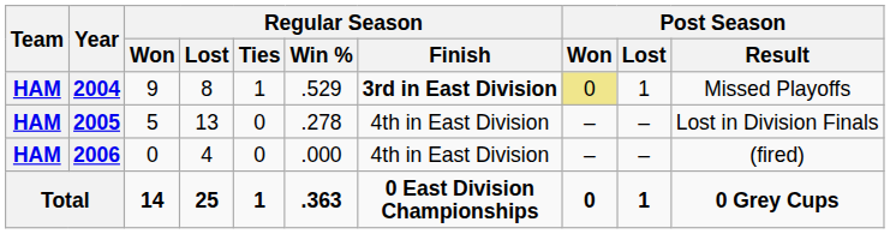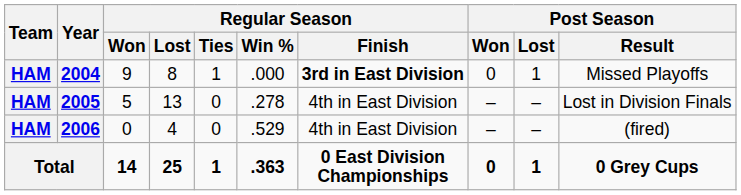2004 | Regular Season / Win %: .529 -> .000
2004 | Post Season / Won: khaki background -> no background
2006 | Regular Season / Win %: .000 -> .529
